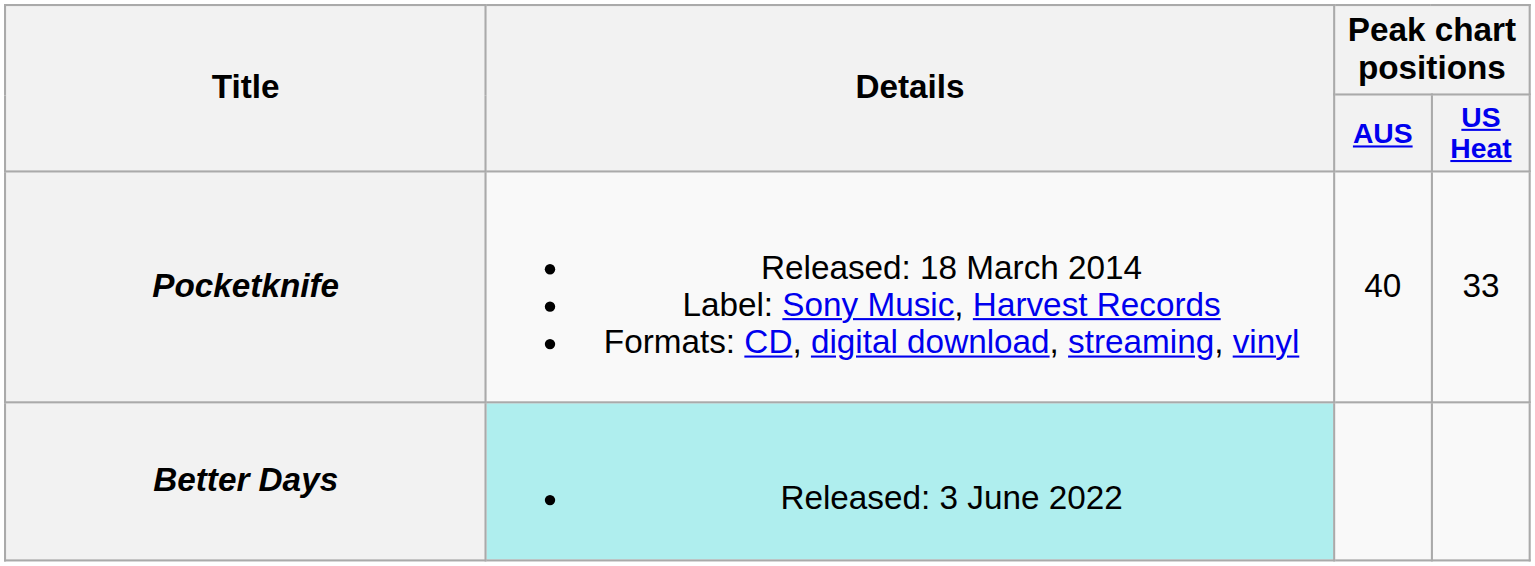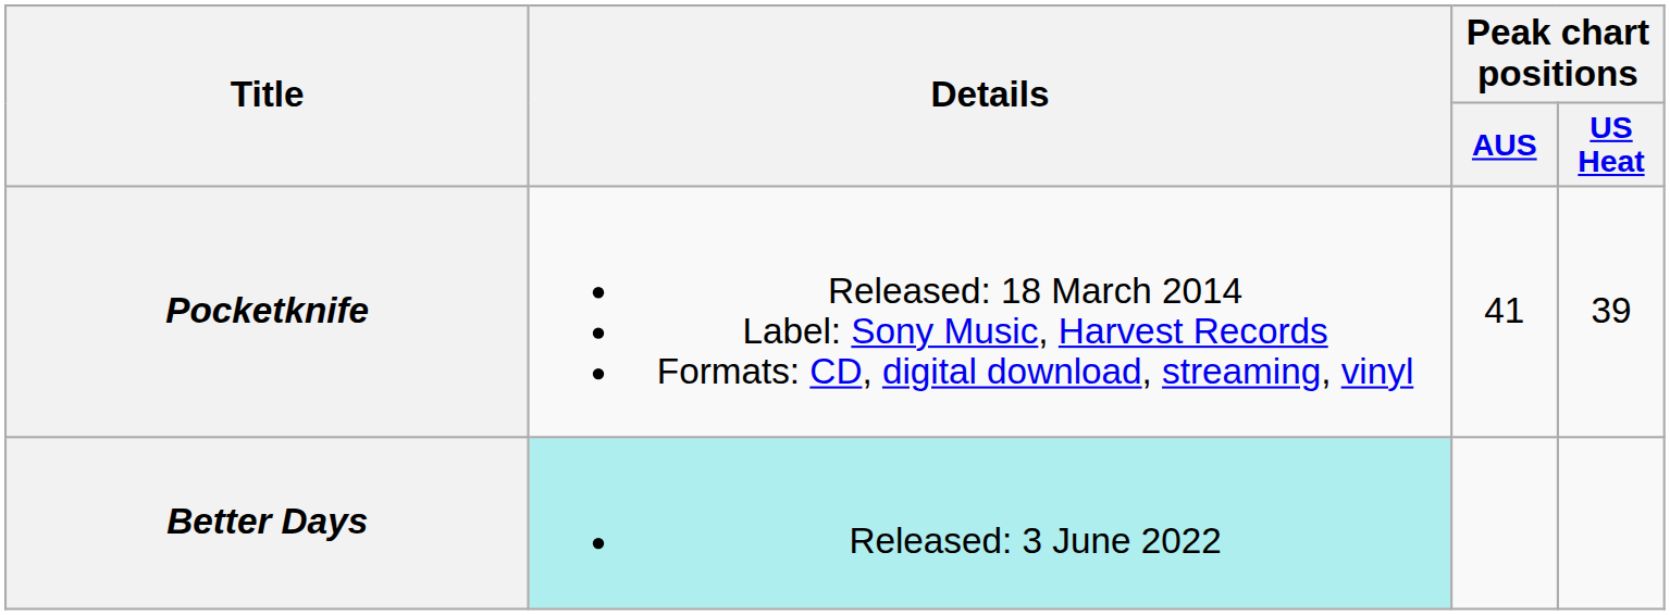Pocketknife | Peak chart positions / AUS: 40 -> 41
Pocketknife | Peak chart positions / US Heat: 33 -> 39
